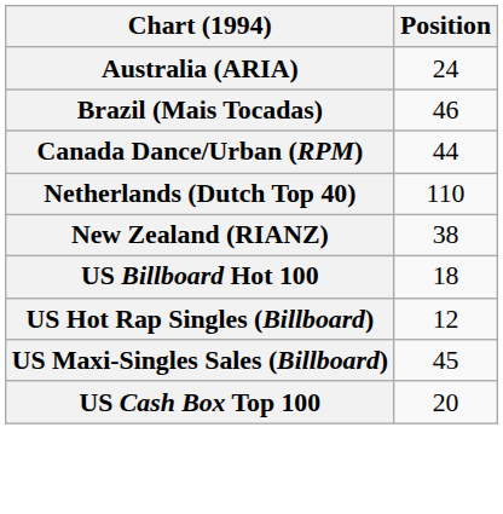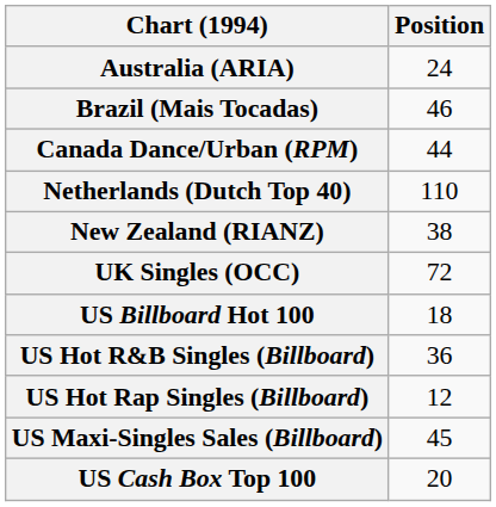+ row: UK Singles (OCC) | 72
+ row: US Hot R&B Singles (Billboard) | 36
